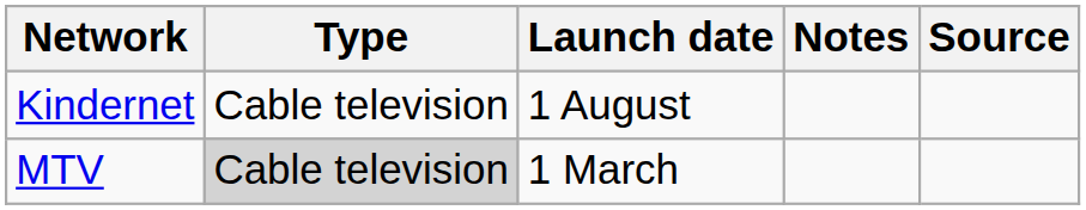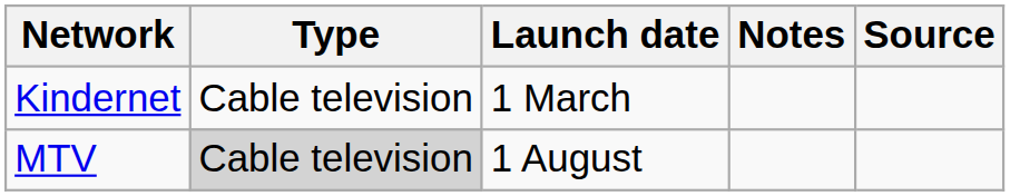Kindernet | Launch date: 1 August -> 1 March
MTV | Launch date: 1 March -> 1 August
